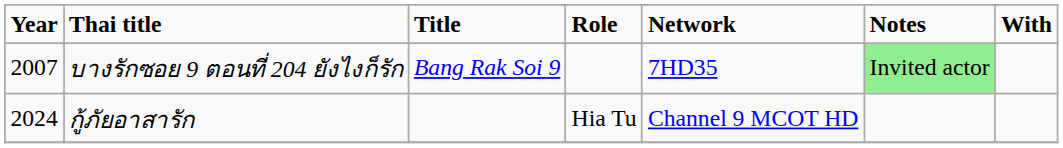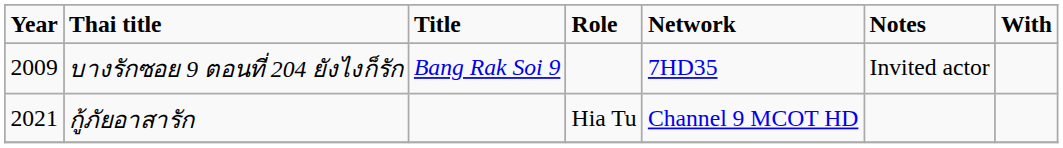บางรักซอย 9 ตอนที่ 204 ยังไงก็รัก | Year: 2007 -> 2009
บางรักซอย 9 ตอนที่ 204 ยังไงก็รัก | Notes: lightgreen background -> no background
กู้ภัยอาสารัก | Year: 2024 -> 2021
